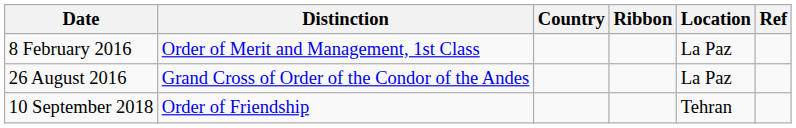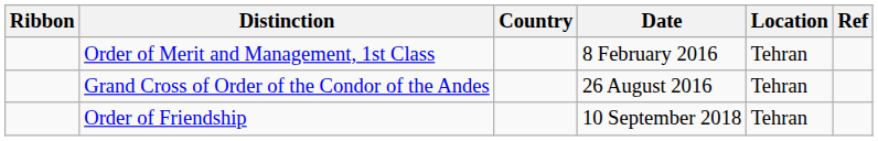columns swapped: Ribbon <-> Date
Order of Merit and Management, 1st Class | Location: La Paz -> Tehran
Grand Cross of Order of the Condor of the Andes | Location: La Paz -> Tehran
